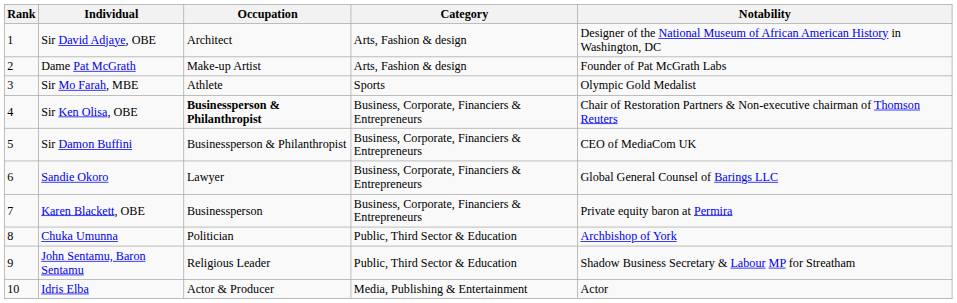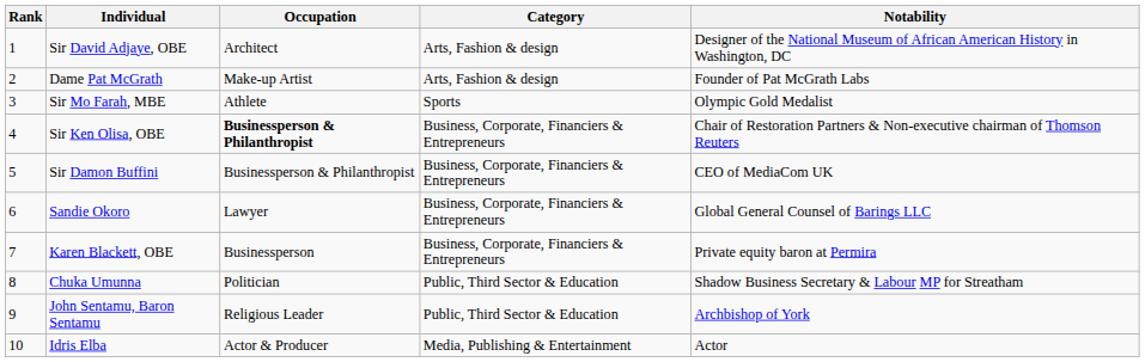Chuka Umunna | Notability: Archbishop of York -> Shadow Business Secretary & Labour MP for Streatham
John Sentamu, Baron Sentamu | Notability: Shadow Business Secretary & Labour MP for Streatham -> Archbishop of York
